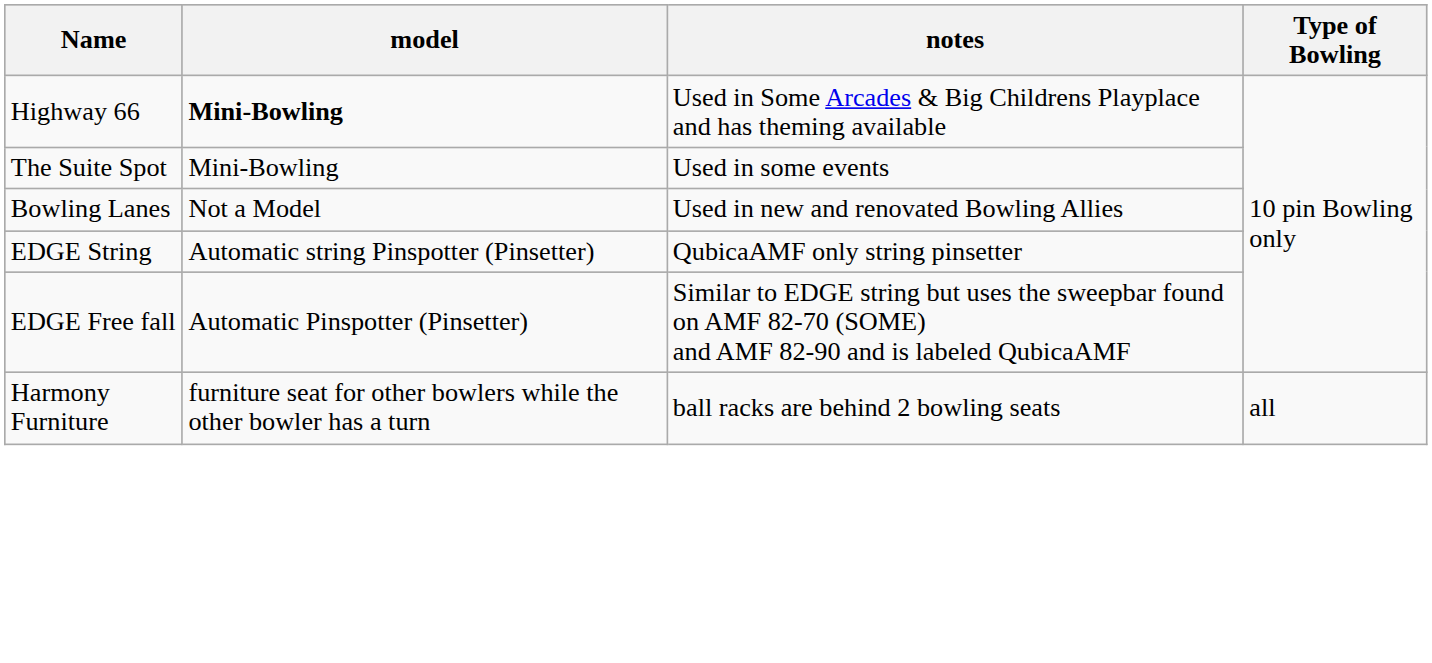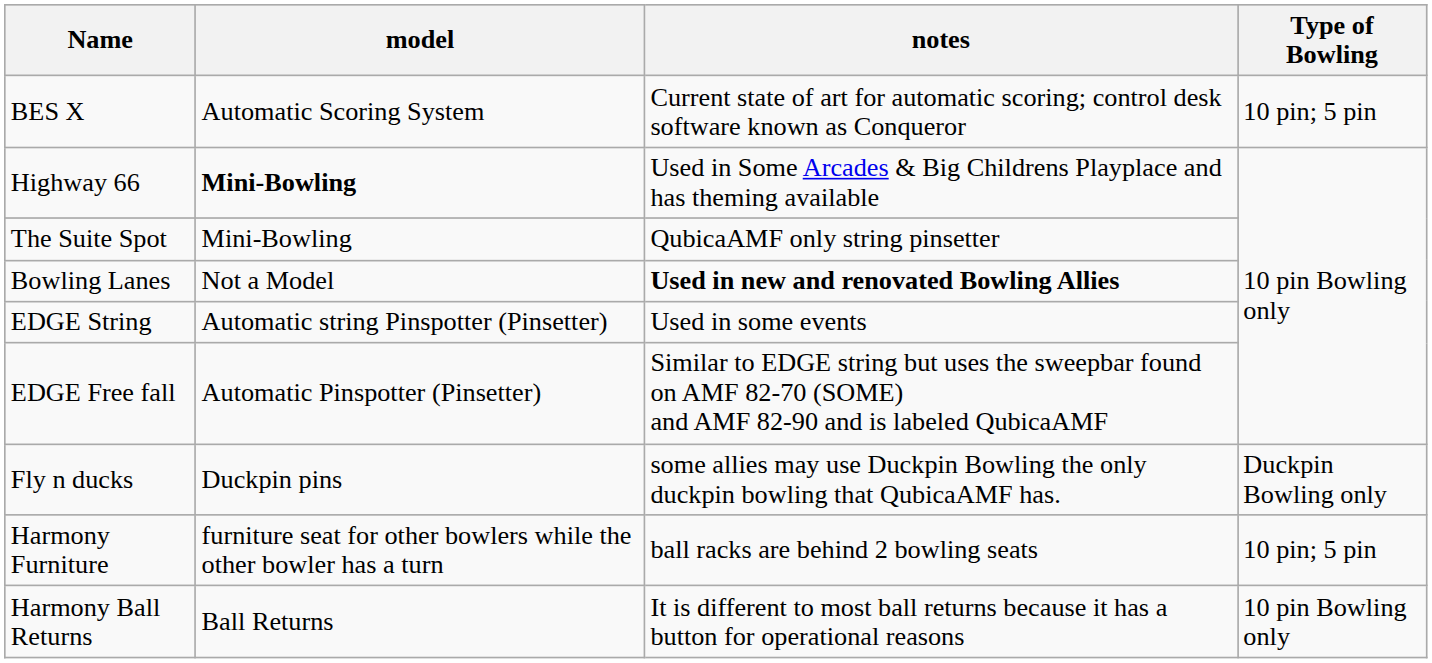+ row: BES X | Automatic Scoring System | Current state of art for automatic scoring; control desk software known as Conqueror | 10 pin; 5 pin
The Suite Spot | notes: Used in some events -> QubicaAMF only string pinsetter
Bowling Lanes | notes: normal -> bold
EDGE String | notes: QubicaAMF only string pinsetter -> Used in some events
+ row: Fly n ducks | Duckpin pins | some allies may use Duckpin Bowling the only duckpin bowling that QubicaAMF has. | Duckpin Bowling only
Harmony Furniture | Type of Bowling: all -> 10 pin; 5 pin
+ row: Harmony Ball Returns | Ball Returns | It is different to most ball returns because it has a button for operational reasons | 10 pin Bowling only
